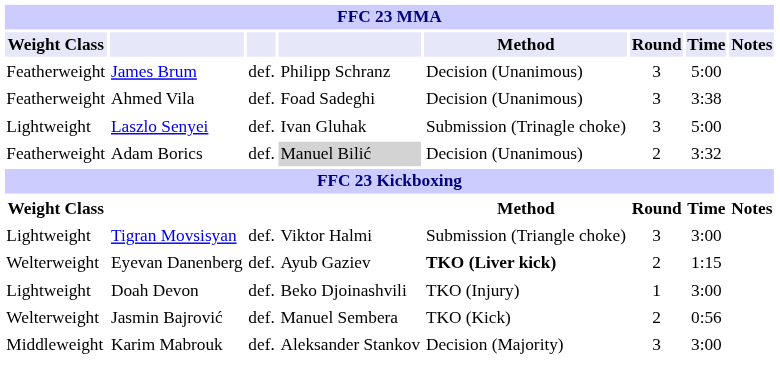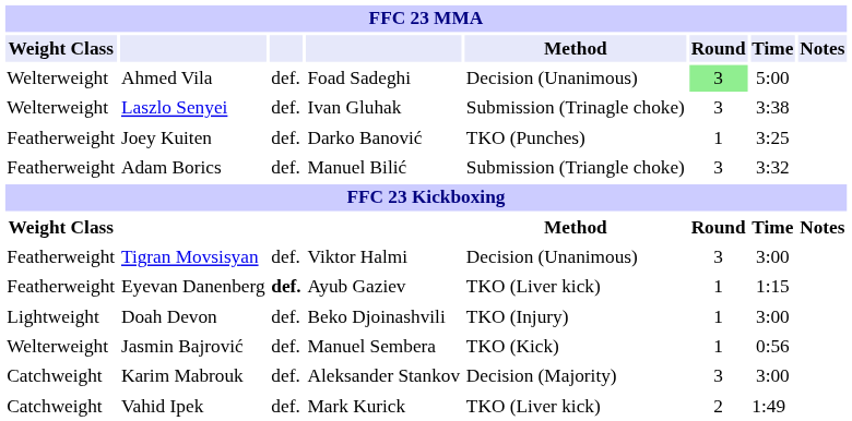- row: Featherweight | James Brum | def. | Philipp Schranz | Decision (Unanimous) | 3 | 5:00
Ahmed Vila | Weight Class: Featherweight -> Welterweight
Ahmed Vila | Round: no background -> lightgreen background
Ahmed Vila | Time: 3:38 -> 5:00
Laszlo Senyei | Weight Class: Lightweight -> Welterweight
Laszlo Senyei | Time: 5:00 -> 3:38
+ row: Featherweight | Joey Kuiten | def. | Darko Banović | TKO (Punches) | 1 | 3:25
Adam Borics | column 4: lightgrey background -> no background
Adam Borics | Method: Decision (Unanimous) -> Submission (Triangle choke)
Adam Borics | Round: 2 -> 3
Tigran Movsisyan | Weight Class: Lightweight -> Featherweight
Tigran Movsisyan | Method: Submission (Triangle choke) -> Decision (Unanimous)
Eyevan Danenberg | Weight Class: Welterweight -> Featherweight
Eyevan Danenberg | column 3: normal -> bold
Eyevan Danenberg | Method: bold -> normal
Eyevan Danenberg | Round: 2 -> 1
Jasmin Bajrović | Round: 2 -> 1
Karim Mabrouk | Weight Class: Middleweight -> Catchweight
+ row: Catchweight | Vahid Ipek | def. | Mark Kurick | TKO (Liver kick) | 2 | 1:49
